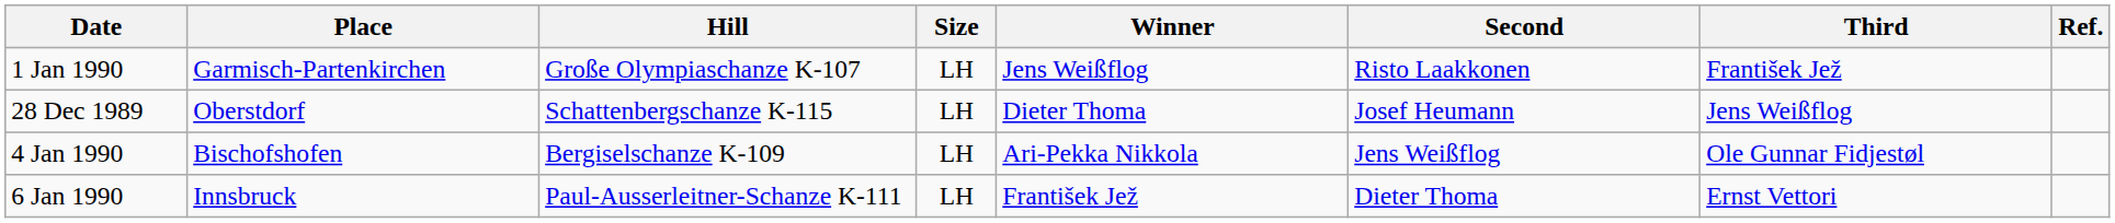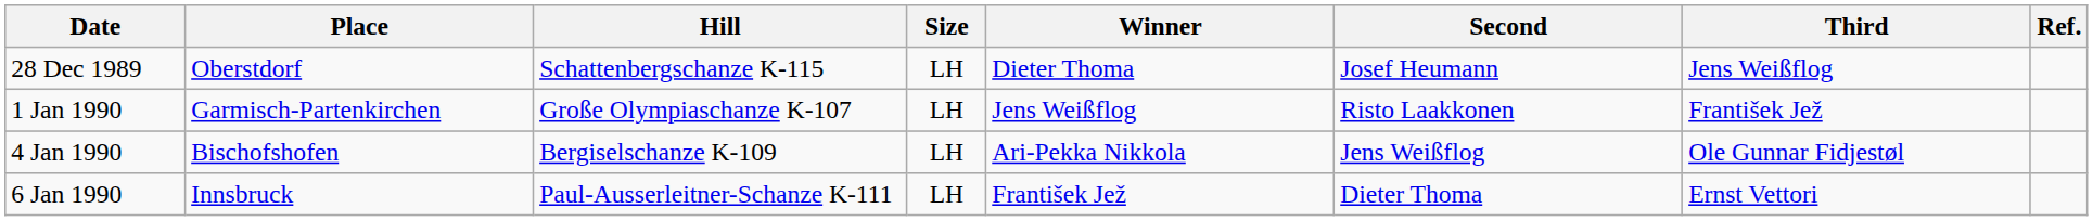rows swapped: 28 Dec 1989 <-> 1 Jan 1990
